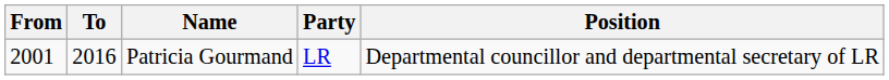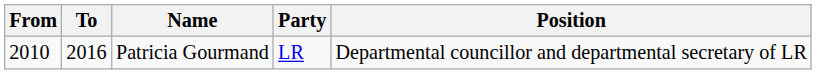Patricia Gourmand | From: 2001 -> 2010
